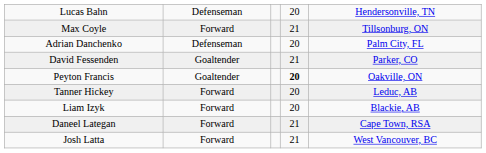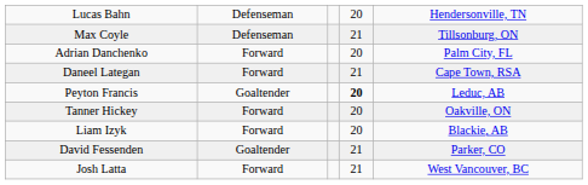Max Coyle | column 2: Forward -> Defenseman
Adrian Danchenko | column 2: Defenseman -> Forward
rows swapped: David Fessenden <-> Daneel Lategan
Peyton Francis | column 5: Oakville, ON -> Leduc, AB
Tanner Hickey | column 5: Leduc, AB -> Oakville, ON
